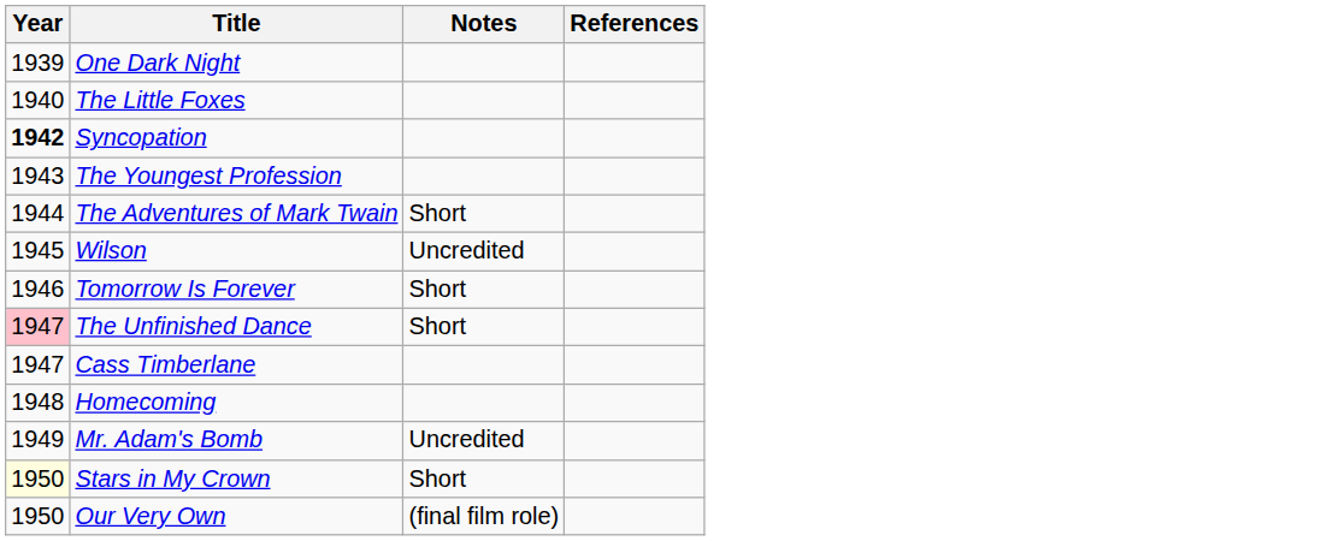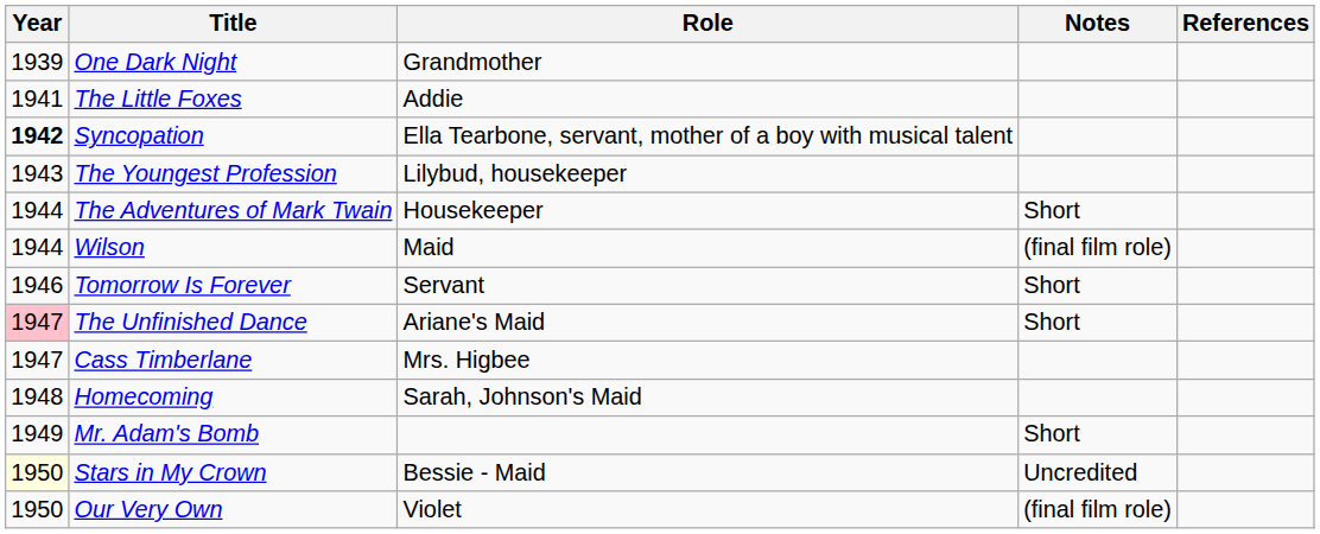+ column: Role | Grandmother | Addie | Ella Tearbone, servant, mother of a boy with musical talent | Lilybud, housekeeper | Housekeeper | Maid | Servant | Ariane's Maid | Mrs. Higbee | Sarah, Johnson's Maid | Bessie - Maid | Violet
The Little Foxes | Year: 1940 -> 1941
Wilson | Year: 1945 -> 1944
Wilson | Notes: Uncredited -> (final film role)
Mr. Adam's Bomb | Notes: Uncredited -> Short
Stars in My Crown | Notes: Short -> Uncredited
